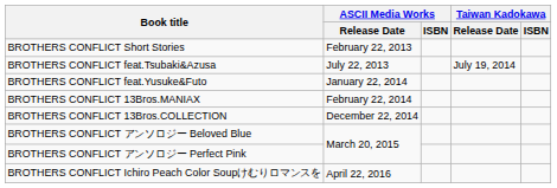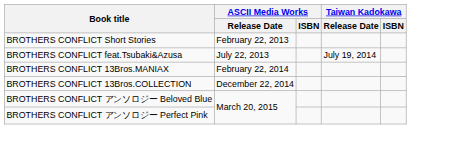- row: BROTHERS CONFLICT feat.Yusuke&Futo | January 22, 2014
- row: BROTHERS CONFLICT Ichiro Peach Color Soupけむりロマンスを | April 22, 2016
